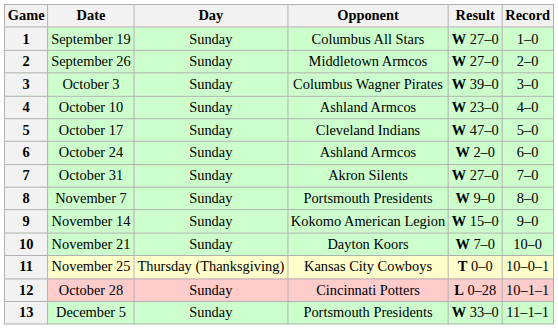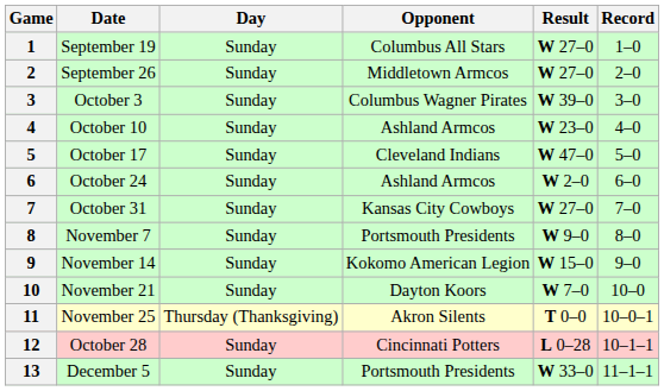7 | Opponent: Akron Silents -> Kansas City Cowboys
11 | Opponent: Kansas City Cowboys -> Akron Silents
